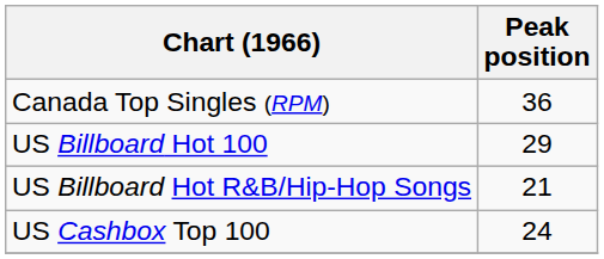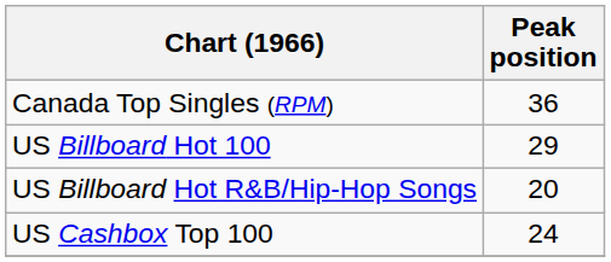US Billboard Hot R&B/Hip-Hop Songs | Peak position: 21 -> 20
